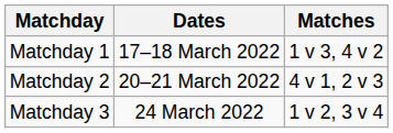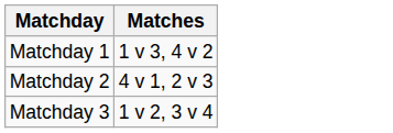- column: Dates | 17–18 March 2022 | 20–21 March 2022 | 24 March 2022
